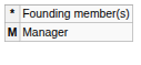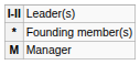+ row: I-II | Leader(s)
